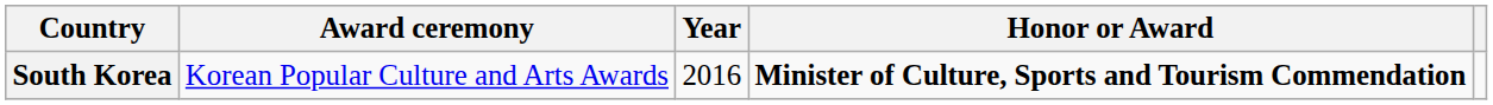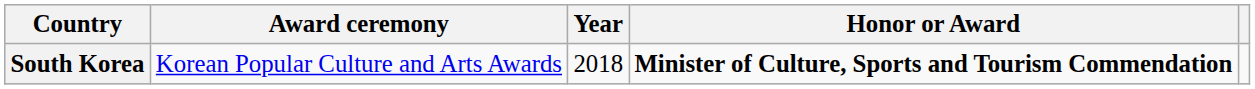South Korea | Year: 2016 -> 2018
